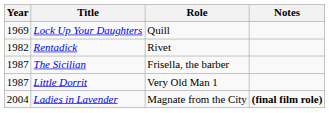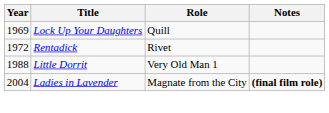Rentadick | Year: 1982 -> 1972
- row: 1987 | The Sicilian | Frisella, the barber
Little Dorrit | Year: 1987 -> 1988
